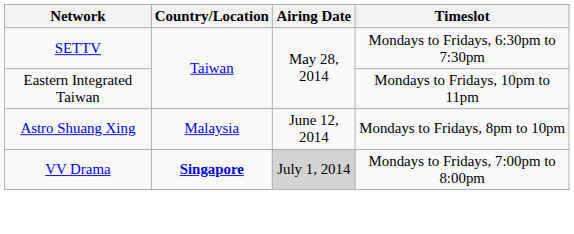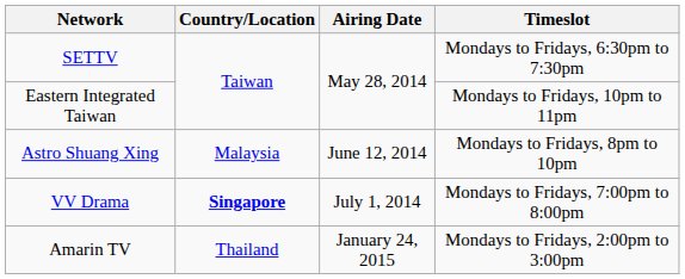VV Drama | Airing Date: lightgrey background -> no background
+ row: Amarin TV | Thailand | January 24, 2015 | Mondays to Fridays, 2:00pm to 3:00pm
